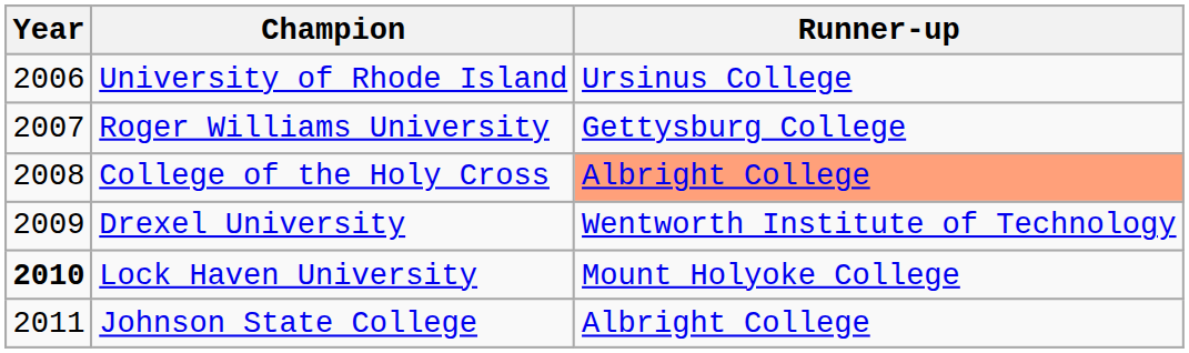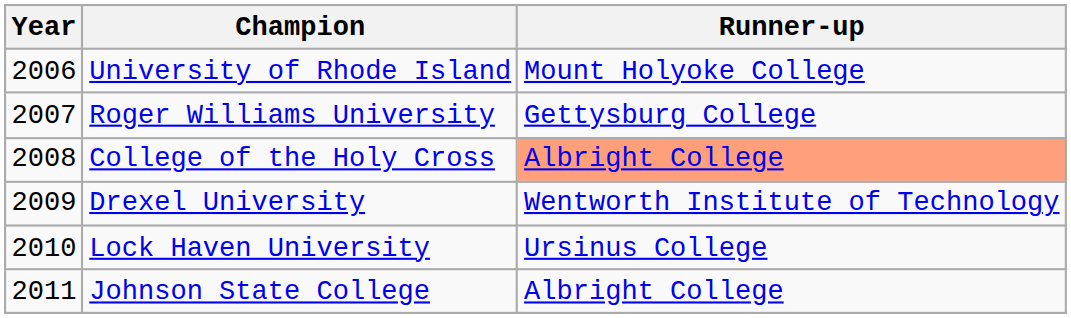University of Rhode Island | Runner-up: Ursinus College -> Mount Holyoke College
Lock Haven University | Year: bold -> normal
Lock Haven University | Runner-up: Mount Holyoke College -> Ursinus College
